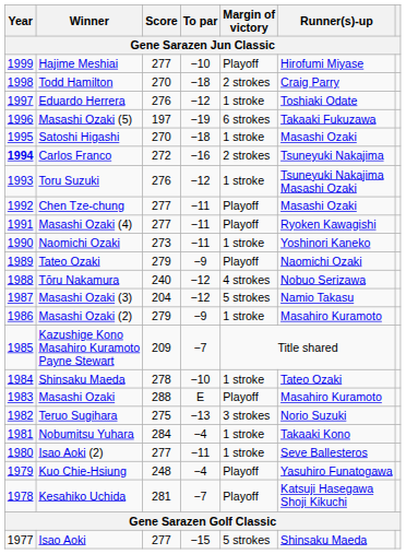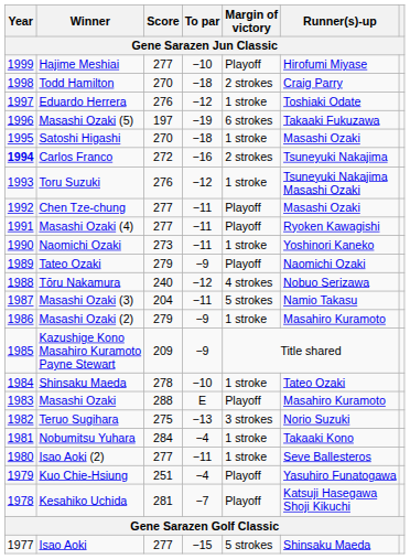Masashi Ozaki (3) | To par: −12 -> −11
Kazushige Kono Masahiro Kuramoto Payne Stewart | To par: −7 -> −9
Kuo Chie-Hsiung | Score: 248 -> 251
